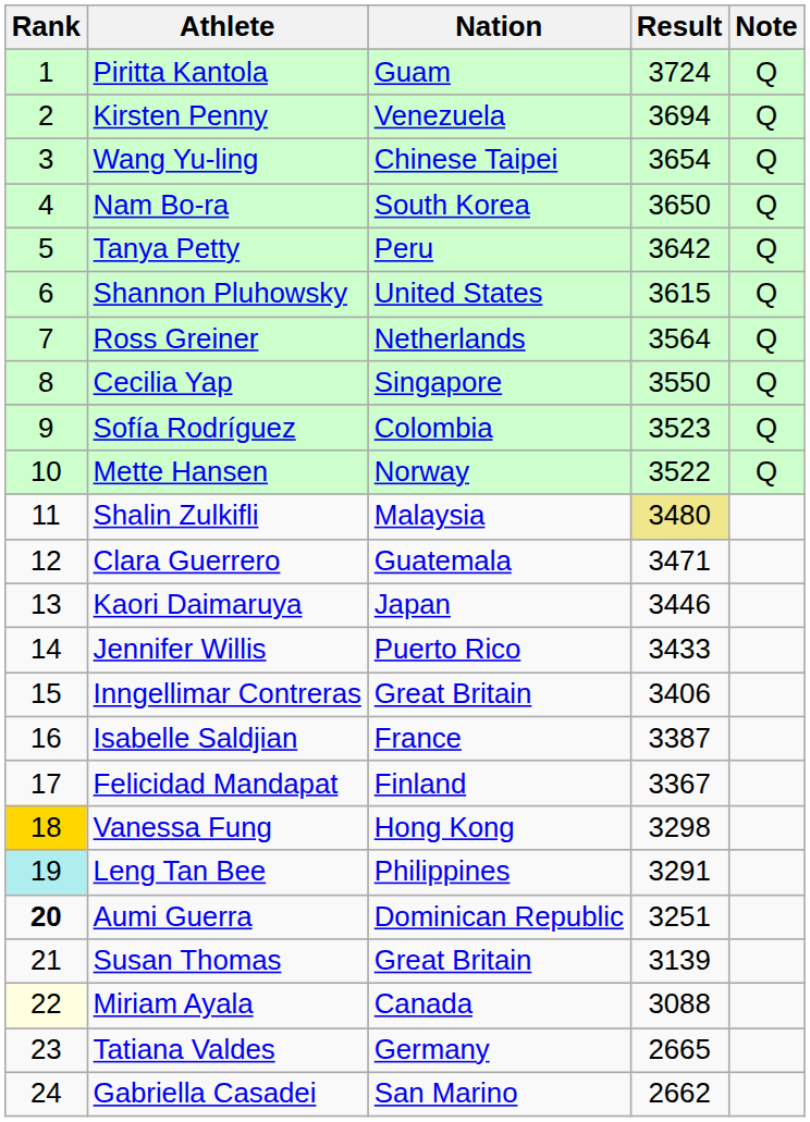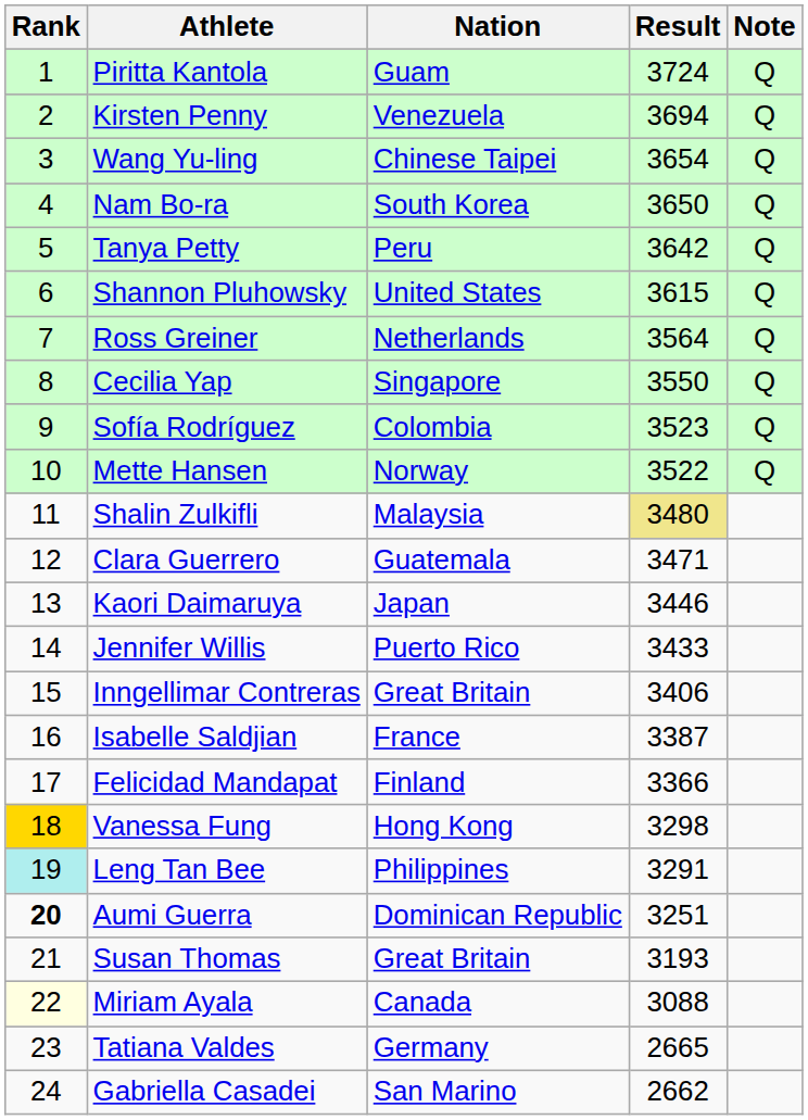Felicidad Mandapat | Result: 3367 -> 3366
Susan Thomas | Result: 3139 -> 3193
